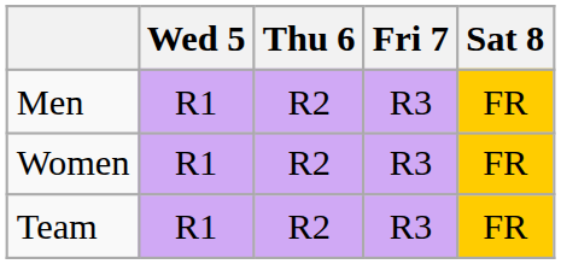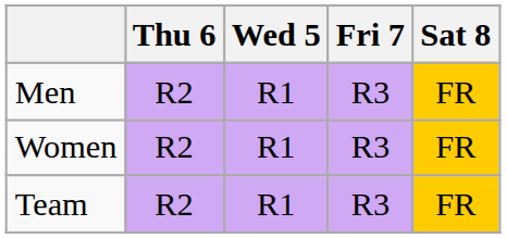columns swapped: Wed 5 <-> Thu 6
